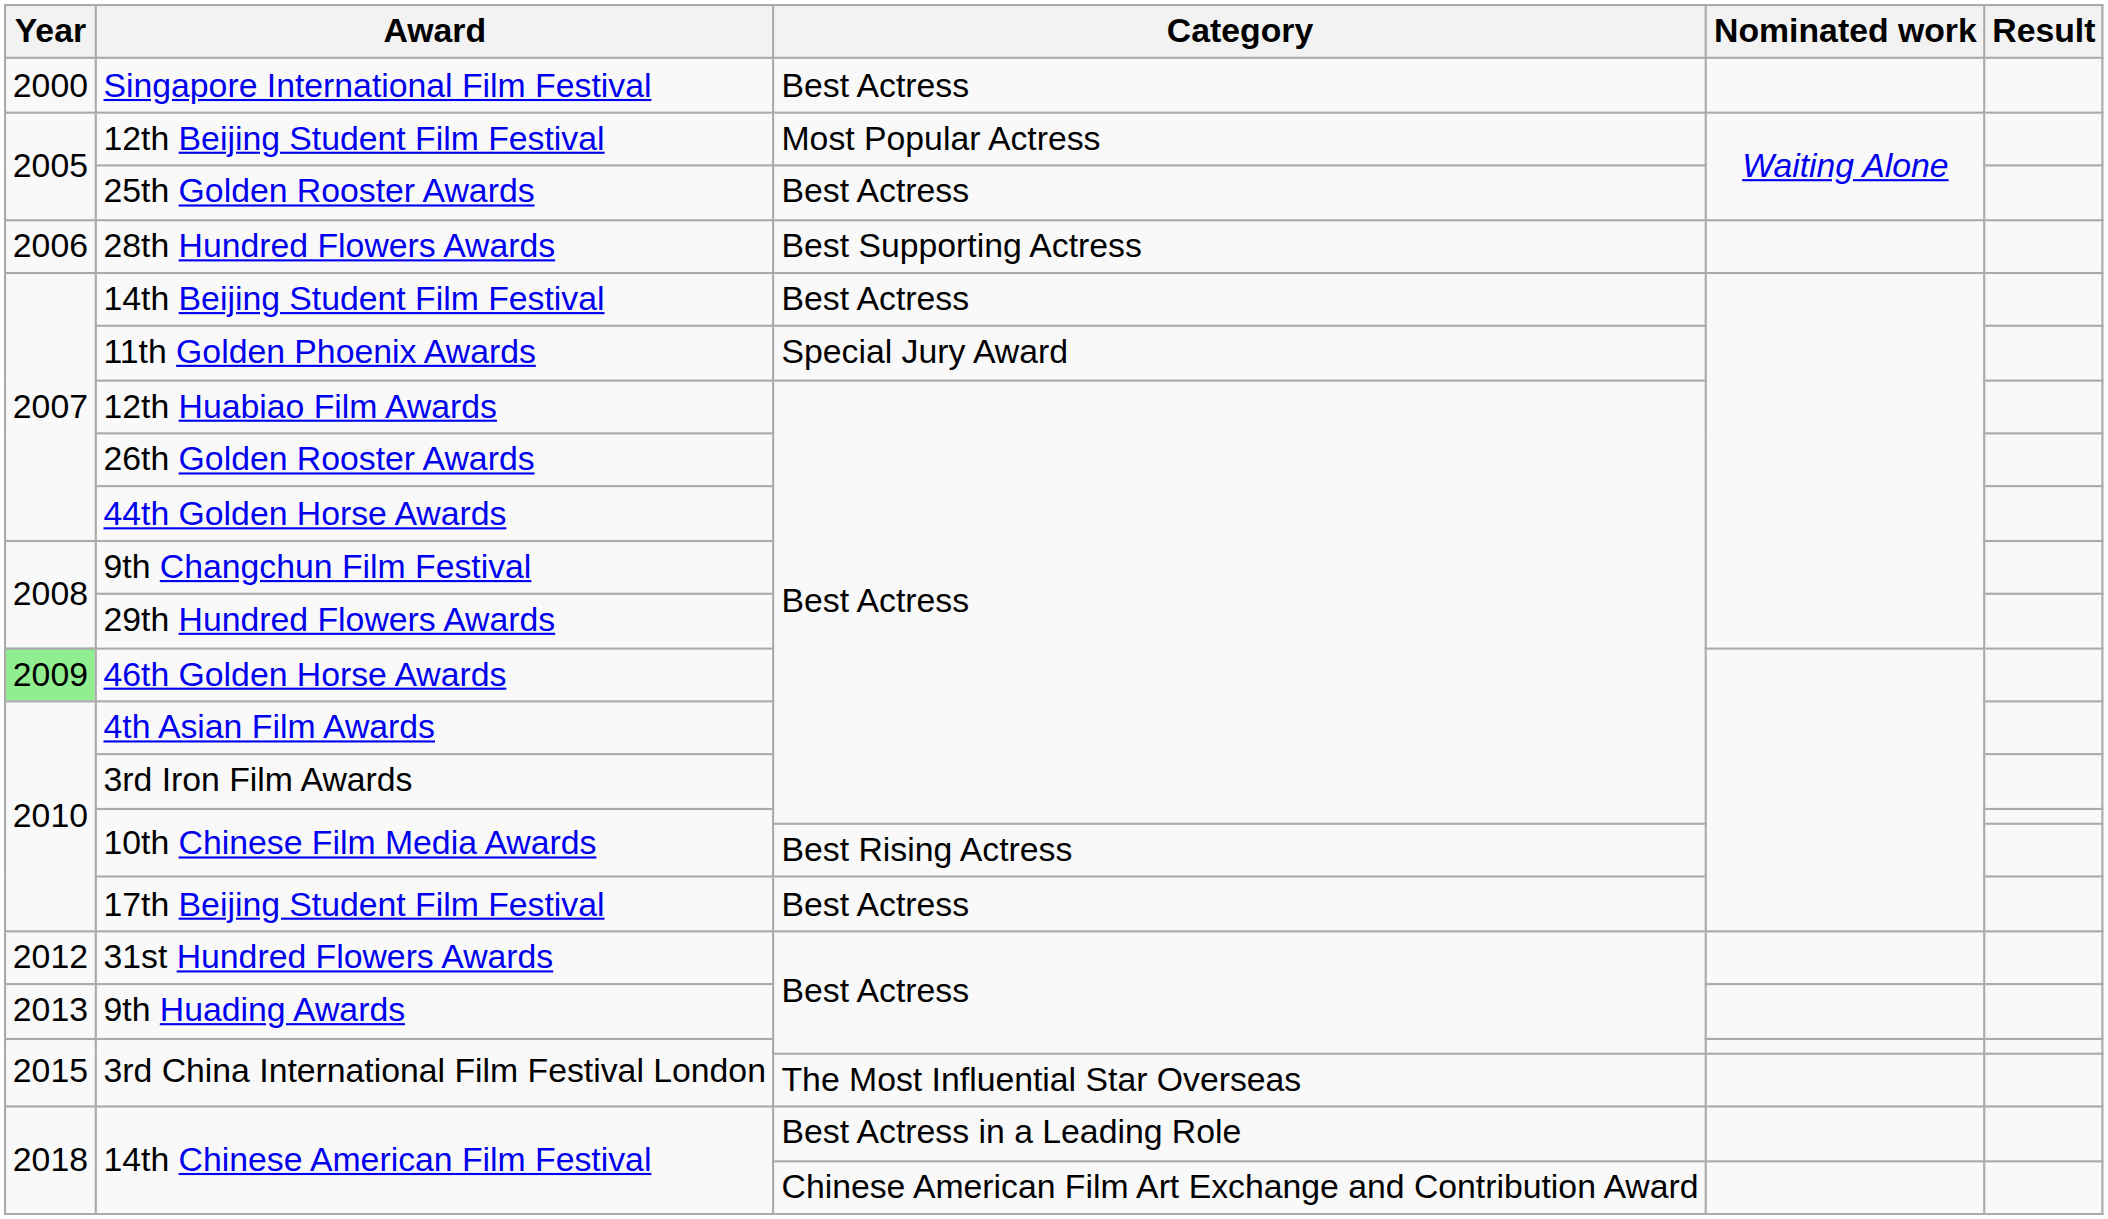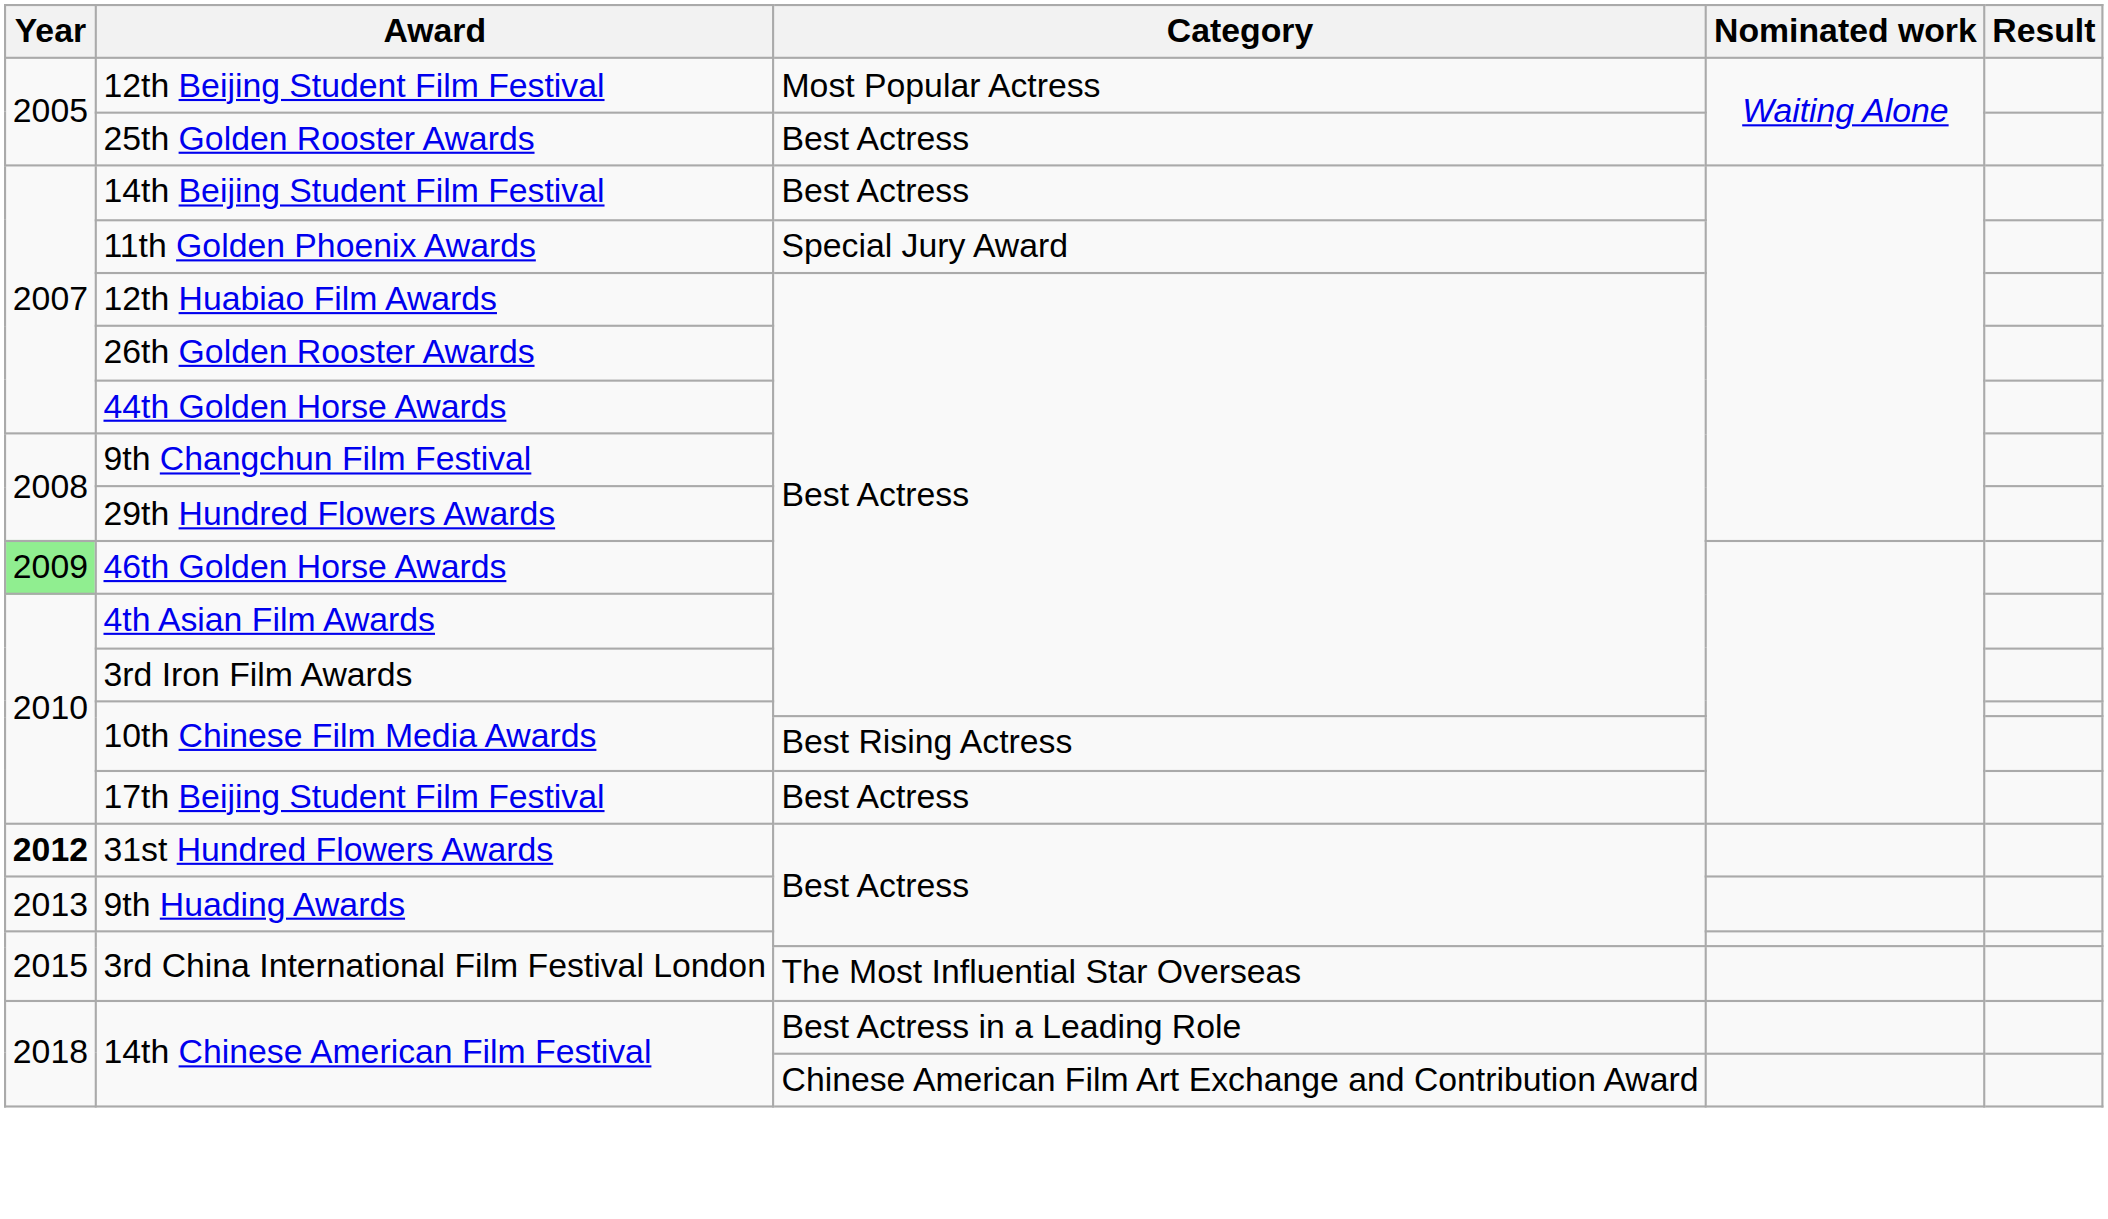- row: 2000 | Singapore International Film Festival | Best Actress
- row: 2006 | 28th Hundred Flowers Awards | Best Supporting Actress
31st Hundred Flowers Awards | Year: normal -> bold
